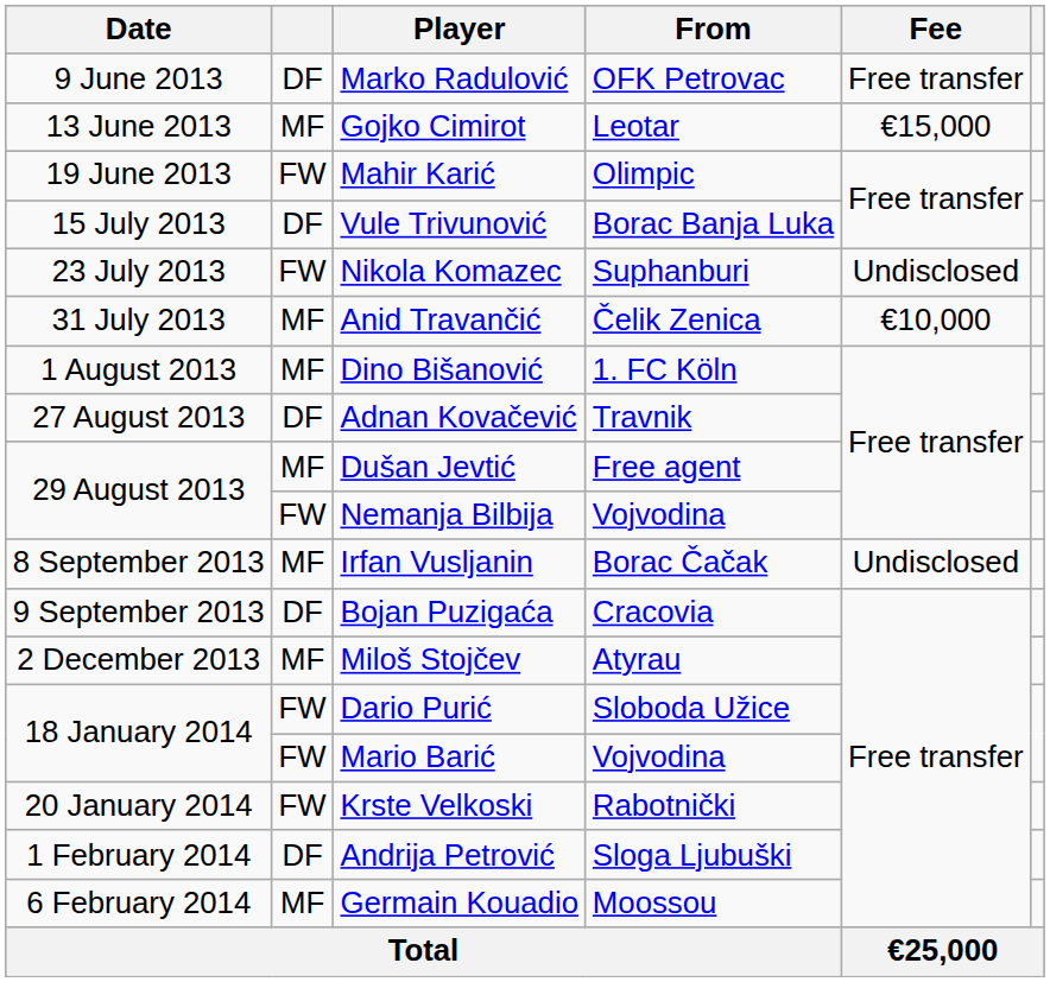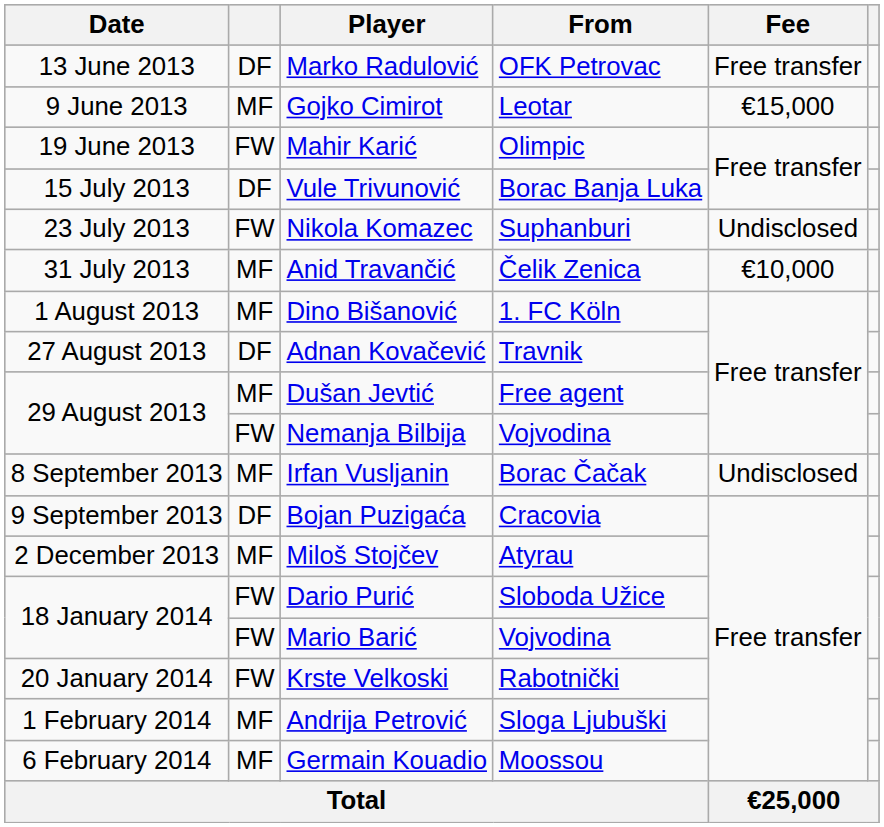Marko Radulović | Date: 9 June 2013 -> 13 June 2013
Gojko Cimirot | Date: 13 June 2013 -> 9 June 2013
Andrija Petrović | column 2: DF -> MF
